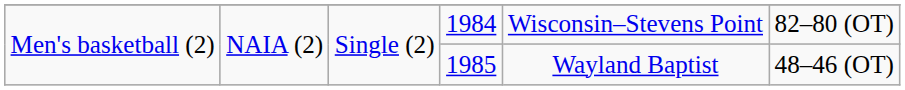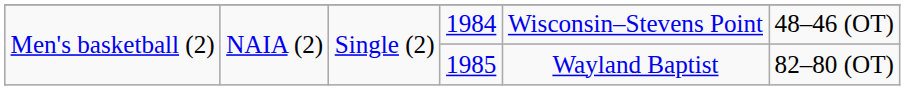1984 | column 6: 82–80 (OT) -> 48–46 (OT)
1985 | column 6: 48–46 (OT) -> 82–80 (OT)
